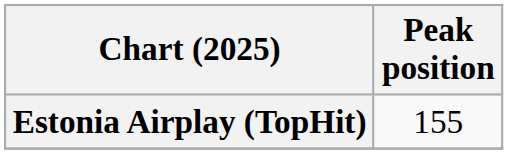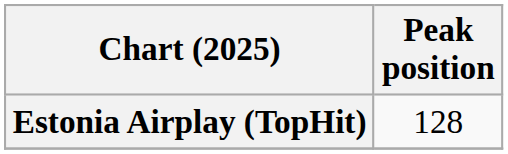Estonia Airplay (TopHit) | Peak position: 155 -> 128
